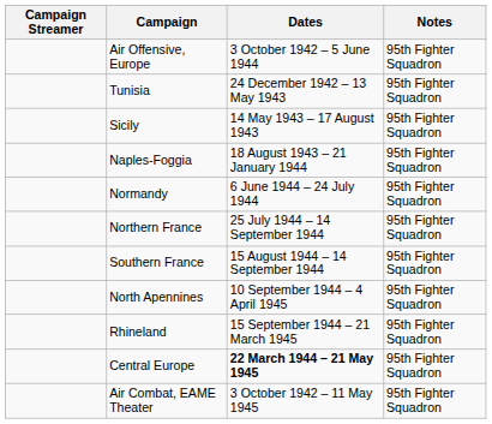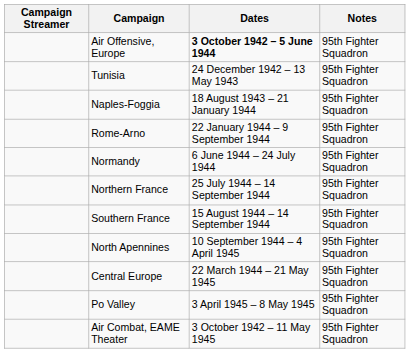Air Offensive, Europe | Dates: normal -> bold
- row: Sicily | 14 May 1943 – 17 August 1943 | 95th Fighter Squadron
+ row: Rome-Arno | 22 January 1944 – 9 September 1944 | 95th Fighter Squadron
- row: Rhineland | 15 September 1944 – 21 March 1945 | 95th Fighter Squadron
Central Europe | Dates: bold -> normal
+ row: Po Valley | 3 April 1945 – 8 May 1945 | 95th Fighter Squadron
